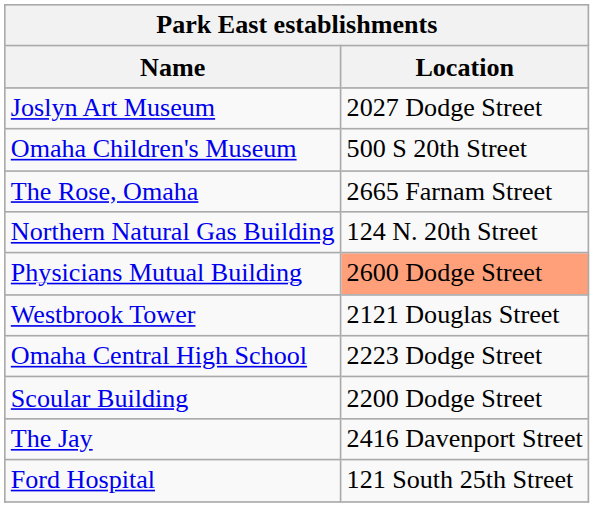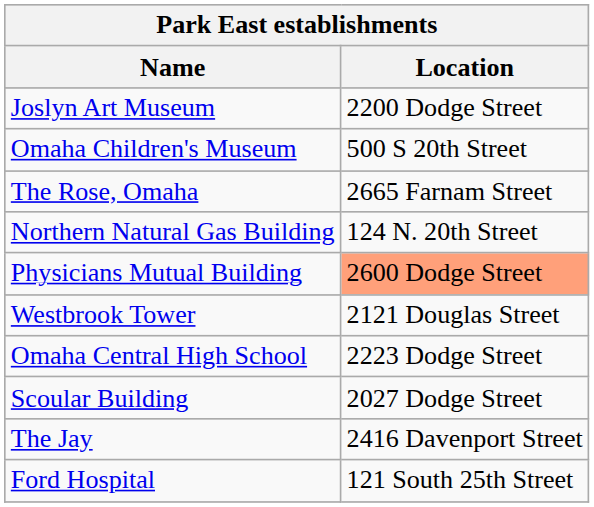Joslyn Art Museum | Location: 2027 Dodge Street -> 2200 Dodge Street
Scoular Building | Location: 2200 Dodge Street -> 2027 Dodge Street
